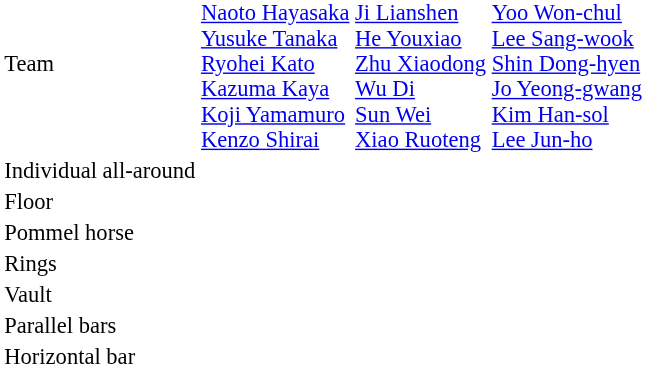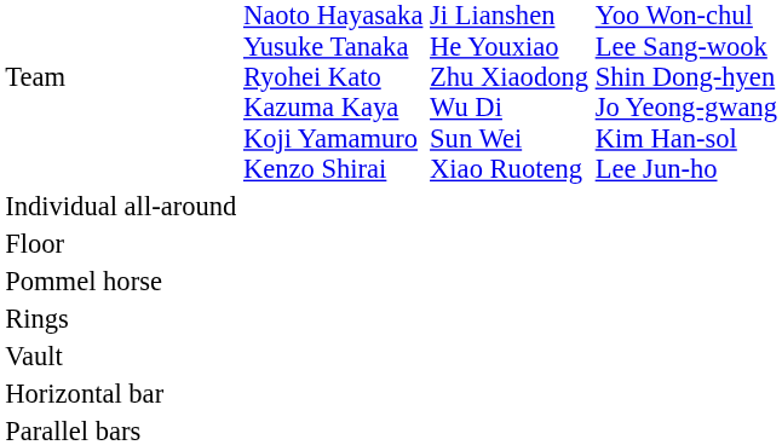rows swapped: Parallel bars <-> Horizontal bar
